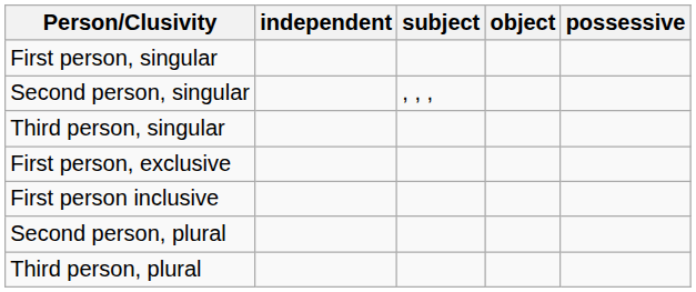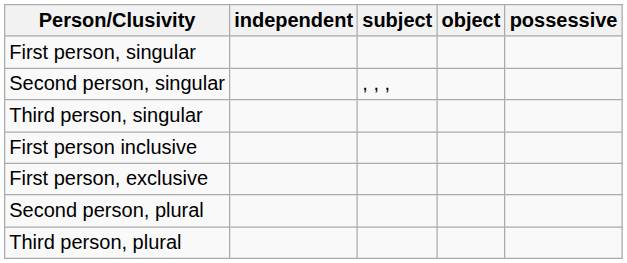rows swapped: First person inclusive <-> First person, exclusive
